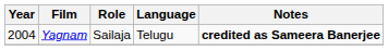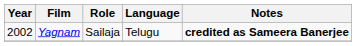Yagnam | Year: 2004 -> 2002
